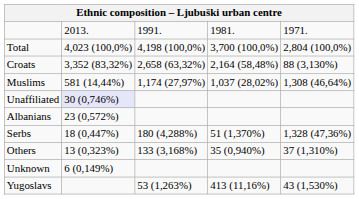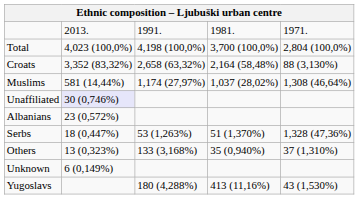Serbs | column 3: 180 (4,288%) -> 53 (1,263%)
Yugoslavs | column 3: 53 (1,263%) -> 180 (4,288%)
